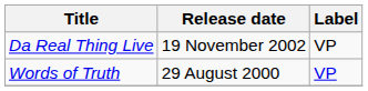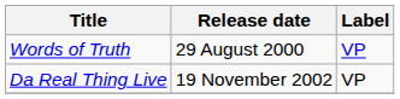rows swapped: Words of Truth <-> Da Real Thing Live
